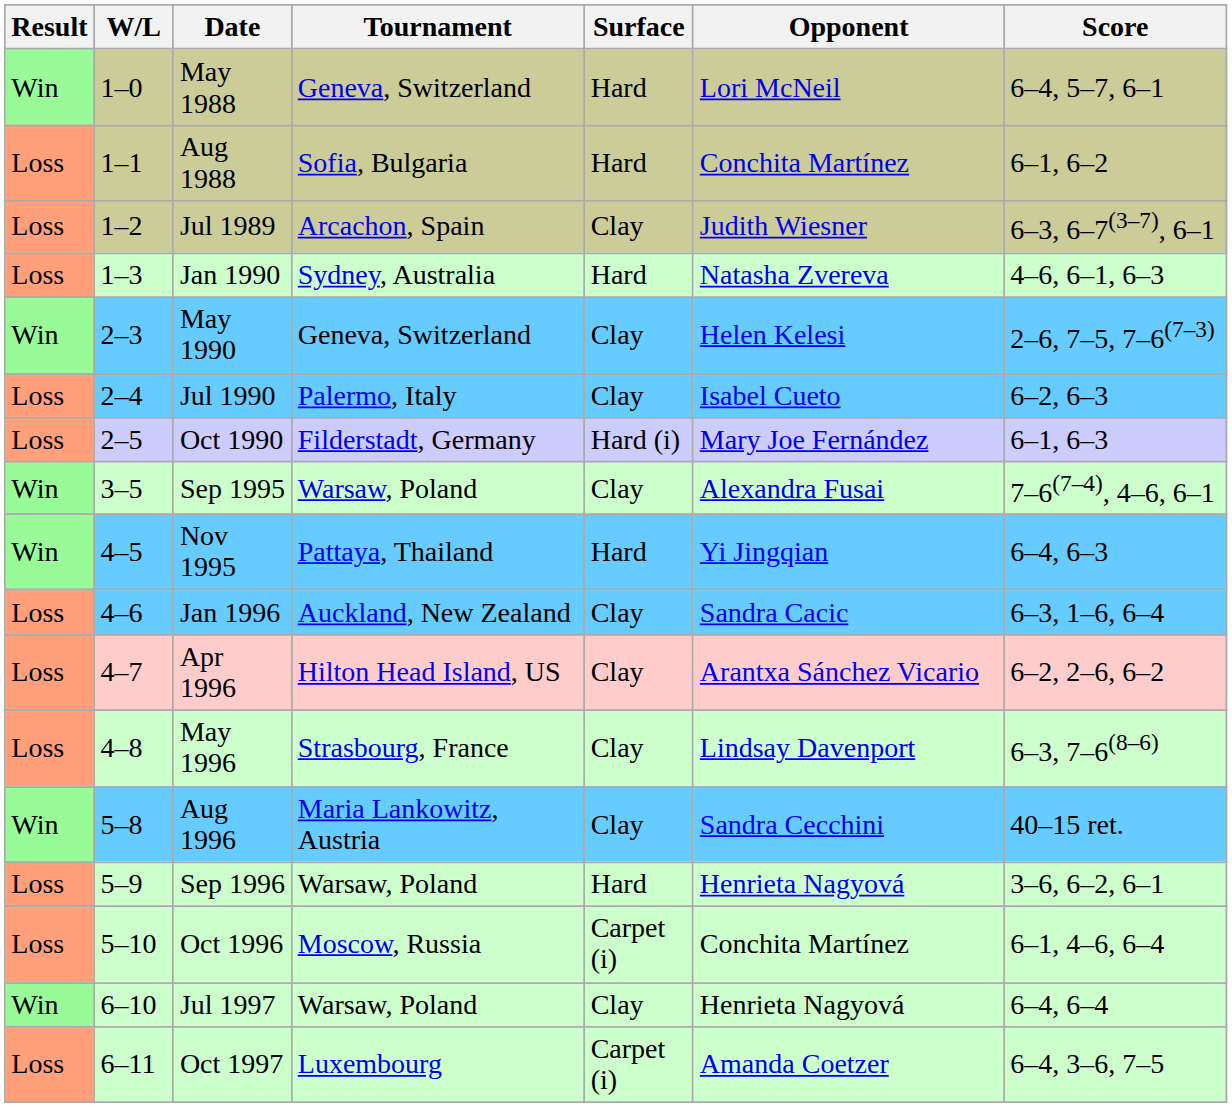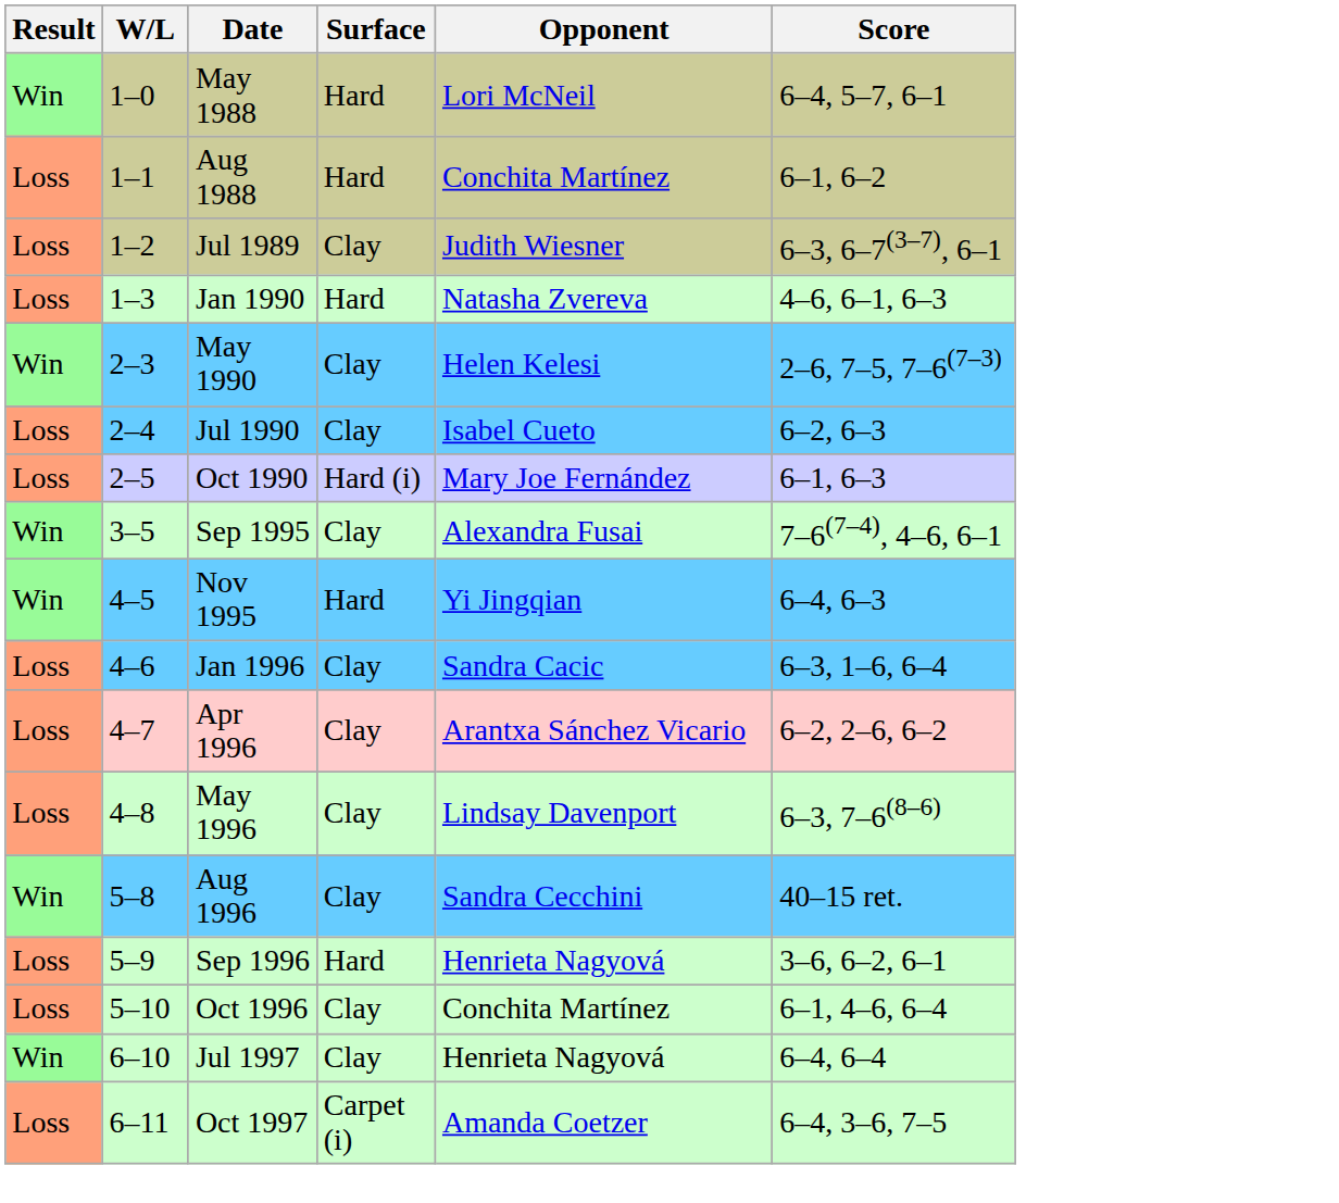- column: Tournament | Geneva, Switzerland | Sofia, Bulgaria | Arcachon, Spain | Sydney, Australia | Geneva, Switzerland | Palermo, Italy | Filderstadt, Germany | Warsaw, Poland | Pattaya, Thailand | Auckland, New Zealand | Hilton Head Island, US | Strasbourg, France | Maria Lankowitz, Austria | Warsaw, Poland | Moscow, Russia | Warsaw, Poland | Luxembourg
Oct 1996 | Surface: Carpet (i) -> Clay
